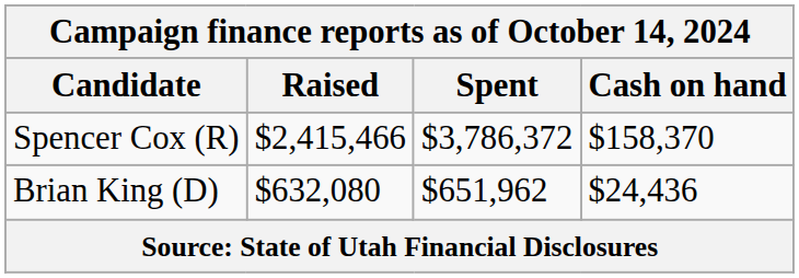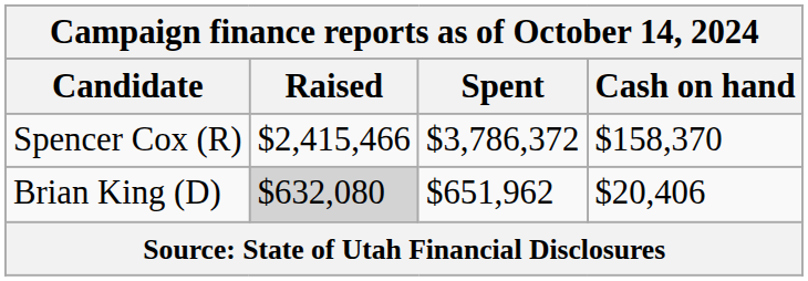Brian King (D) | Raised: no background -> lightgrey background
Brian King (D) | Cash on hand: $24,436 -> $20,406
